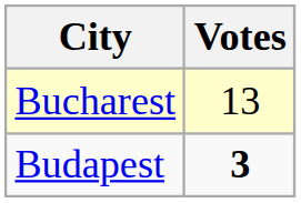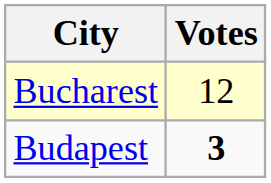Bucharest | Votes: 13 -> 12
